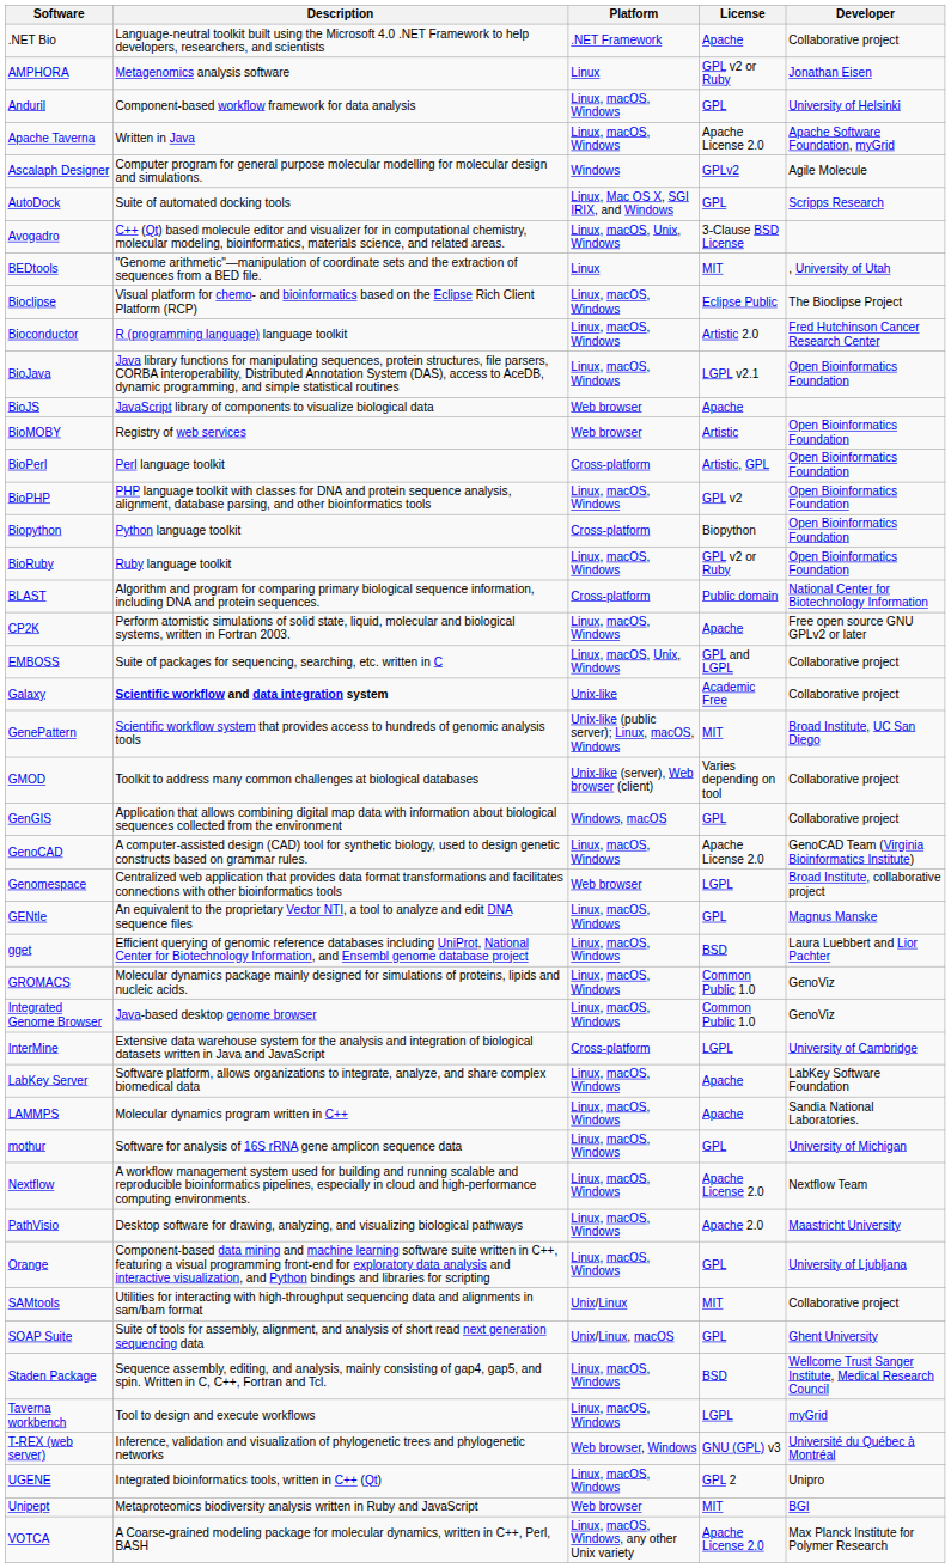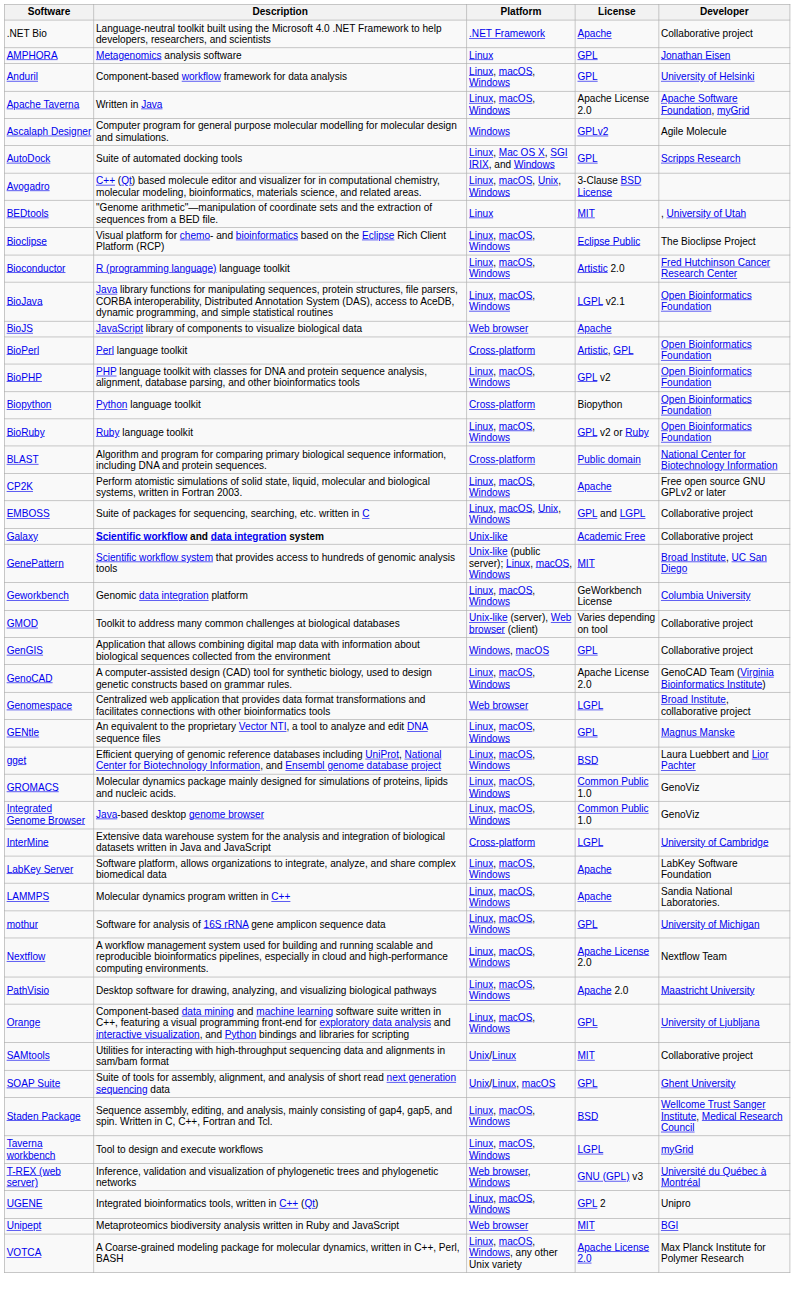AMPHORA | License: GPL v2 or Ruby -> GPL
- row: BioMOBY | Registry of web services | Web browser | Artistic | Open Bioinformatics Foundation
+ row: Geworkbench | Genomic data integration platform | Linux, macOS, Windows | GeWorkbench License | Columbia University
